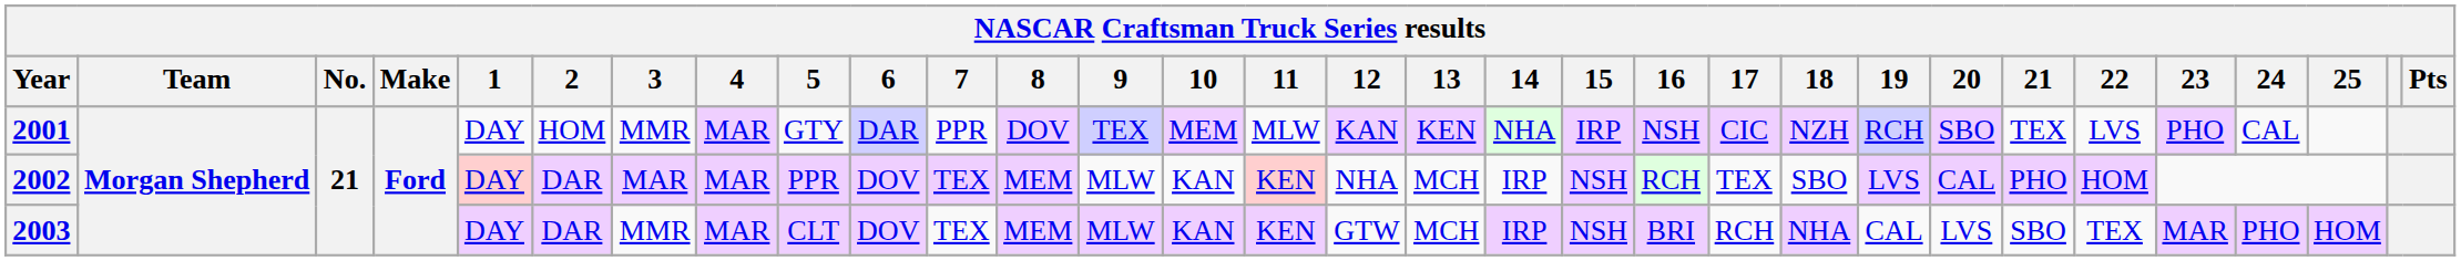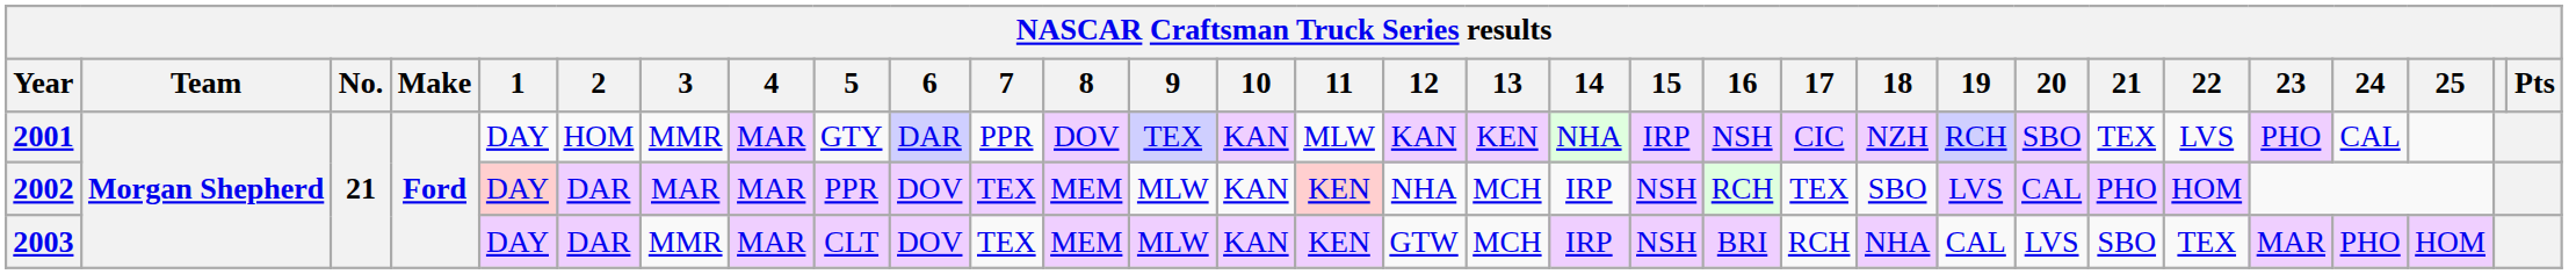2001 | 10: MEM -> KAN
